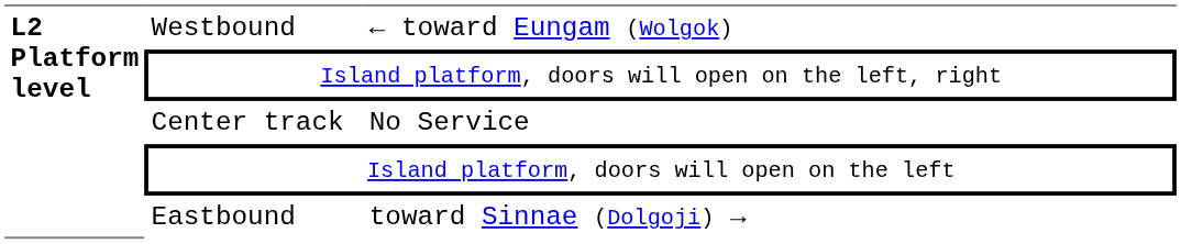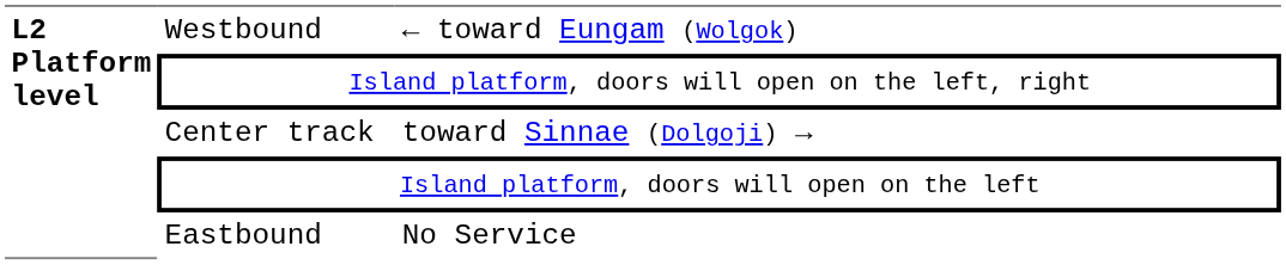Center track | column 3: No Service -> toward Sinnae (Dolgoji) →
Eastbound | column 3: toward Sinnae (Dolgoji) → -> No Service
